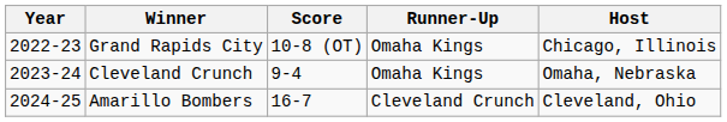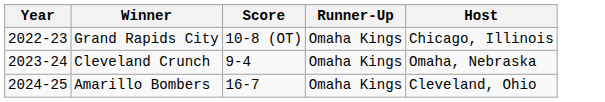Amarillo Bombers | Runner-Up: Cleveland Crunch -> Omaha Kings
